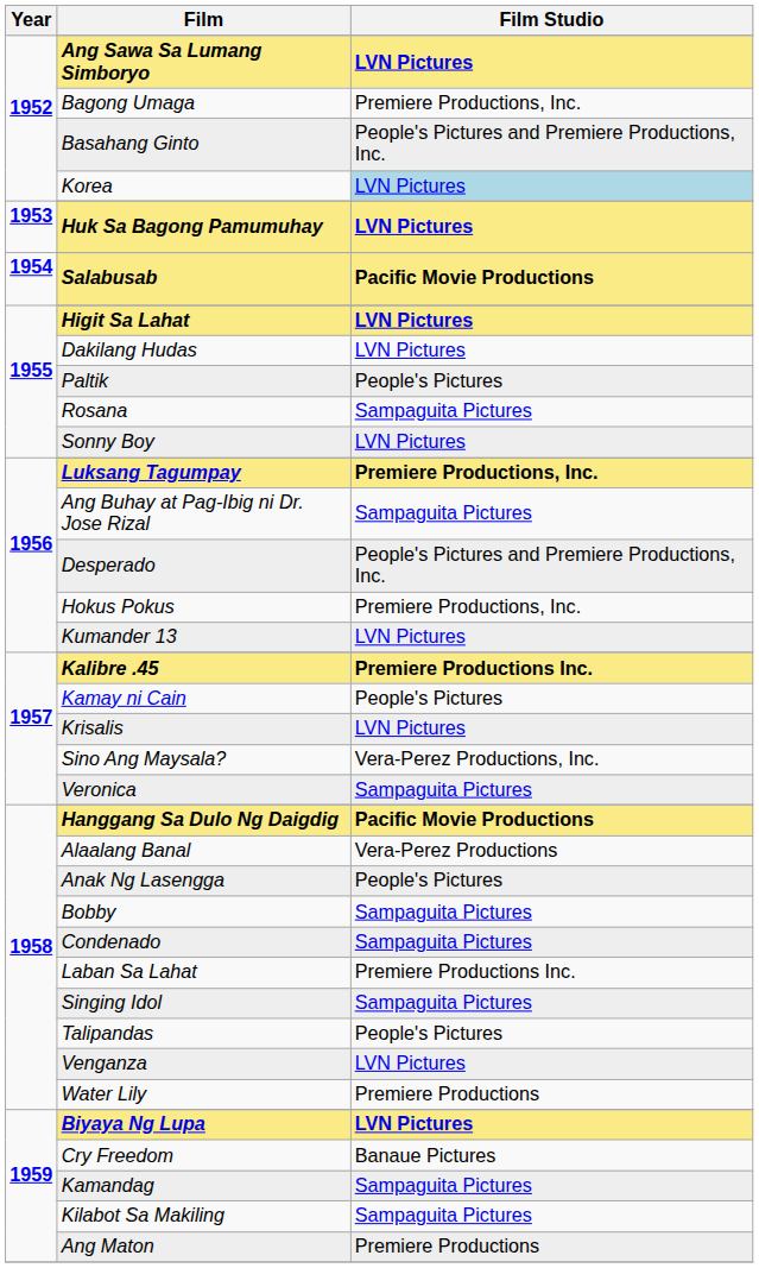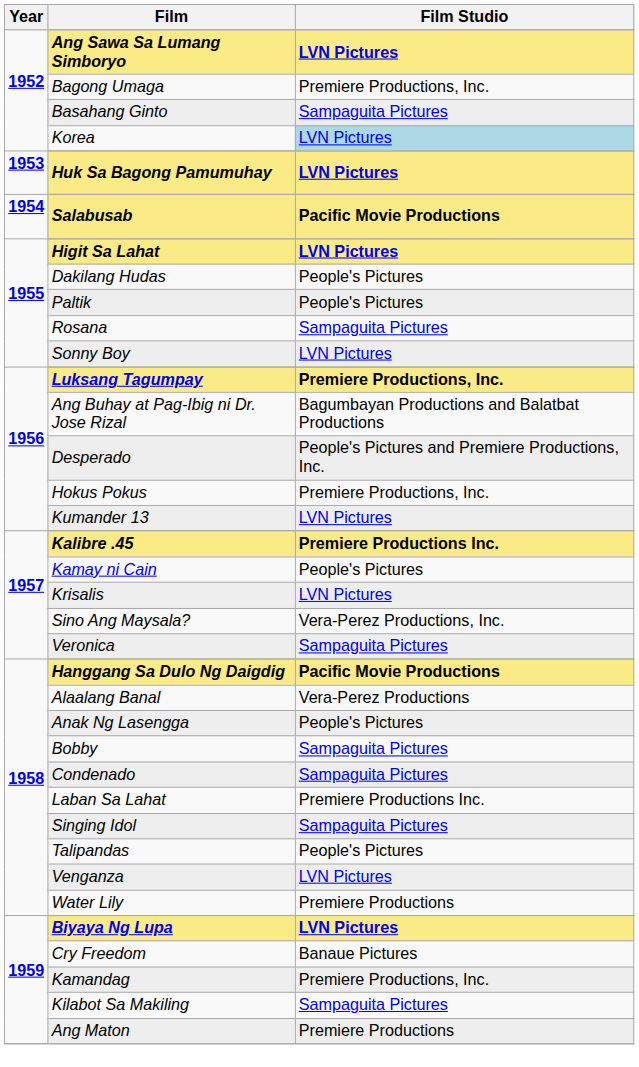Basahang Ginto | Film Studio: People's Pictures and Premiere Productions, Inc. -> Sampaguita Pictures
Dakilang Hudas | Film Studio: LVN Pictures -> People's Pictures
Ang Buhay at Pag-Ibig ni Dr. Jose Rizal | Film Studio: Sampaguita Pictures -> Bagumbayan Productions and Balatbat Productions
Kamandag | Film Studio: Sampaguita Pictures -> Premiere Productions, Inc.
